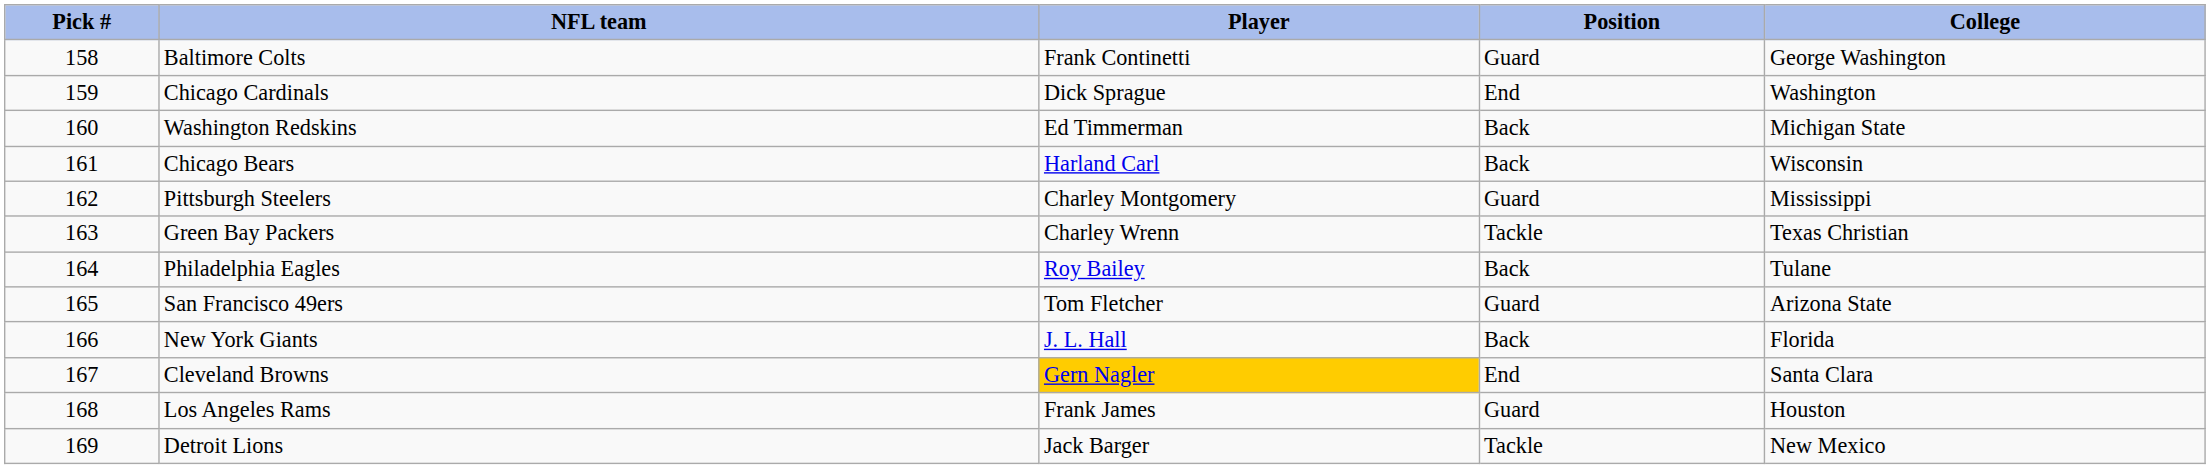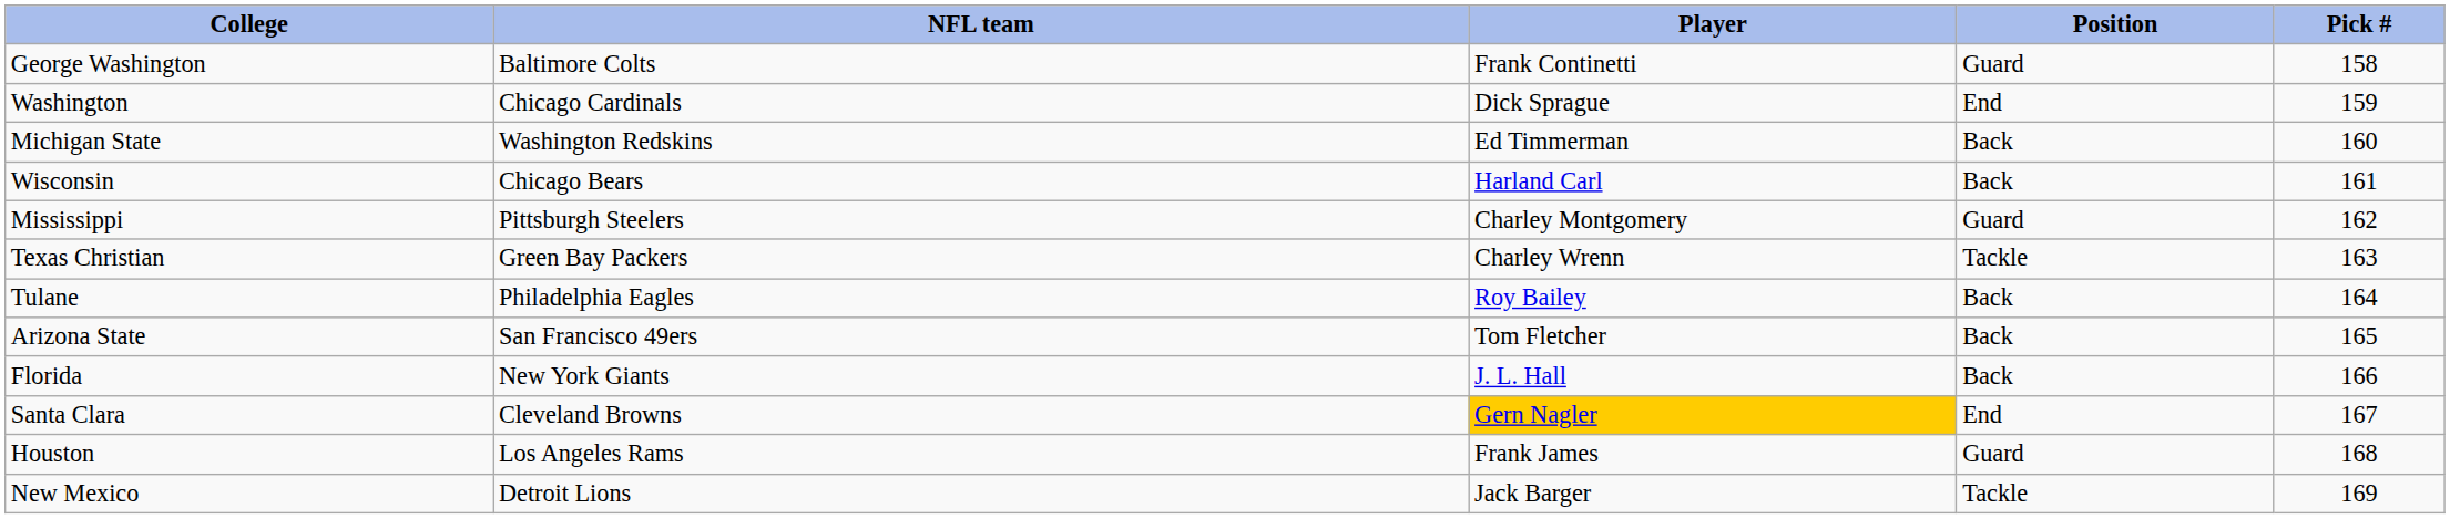columns swapped: Pick # <-> College
San Francisco 49ers | Position: Guard -> Back
